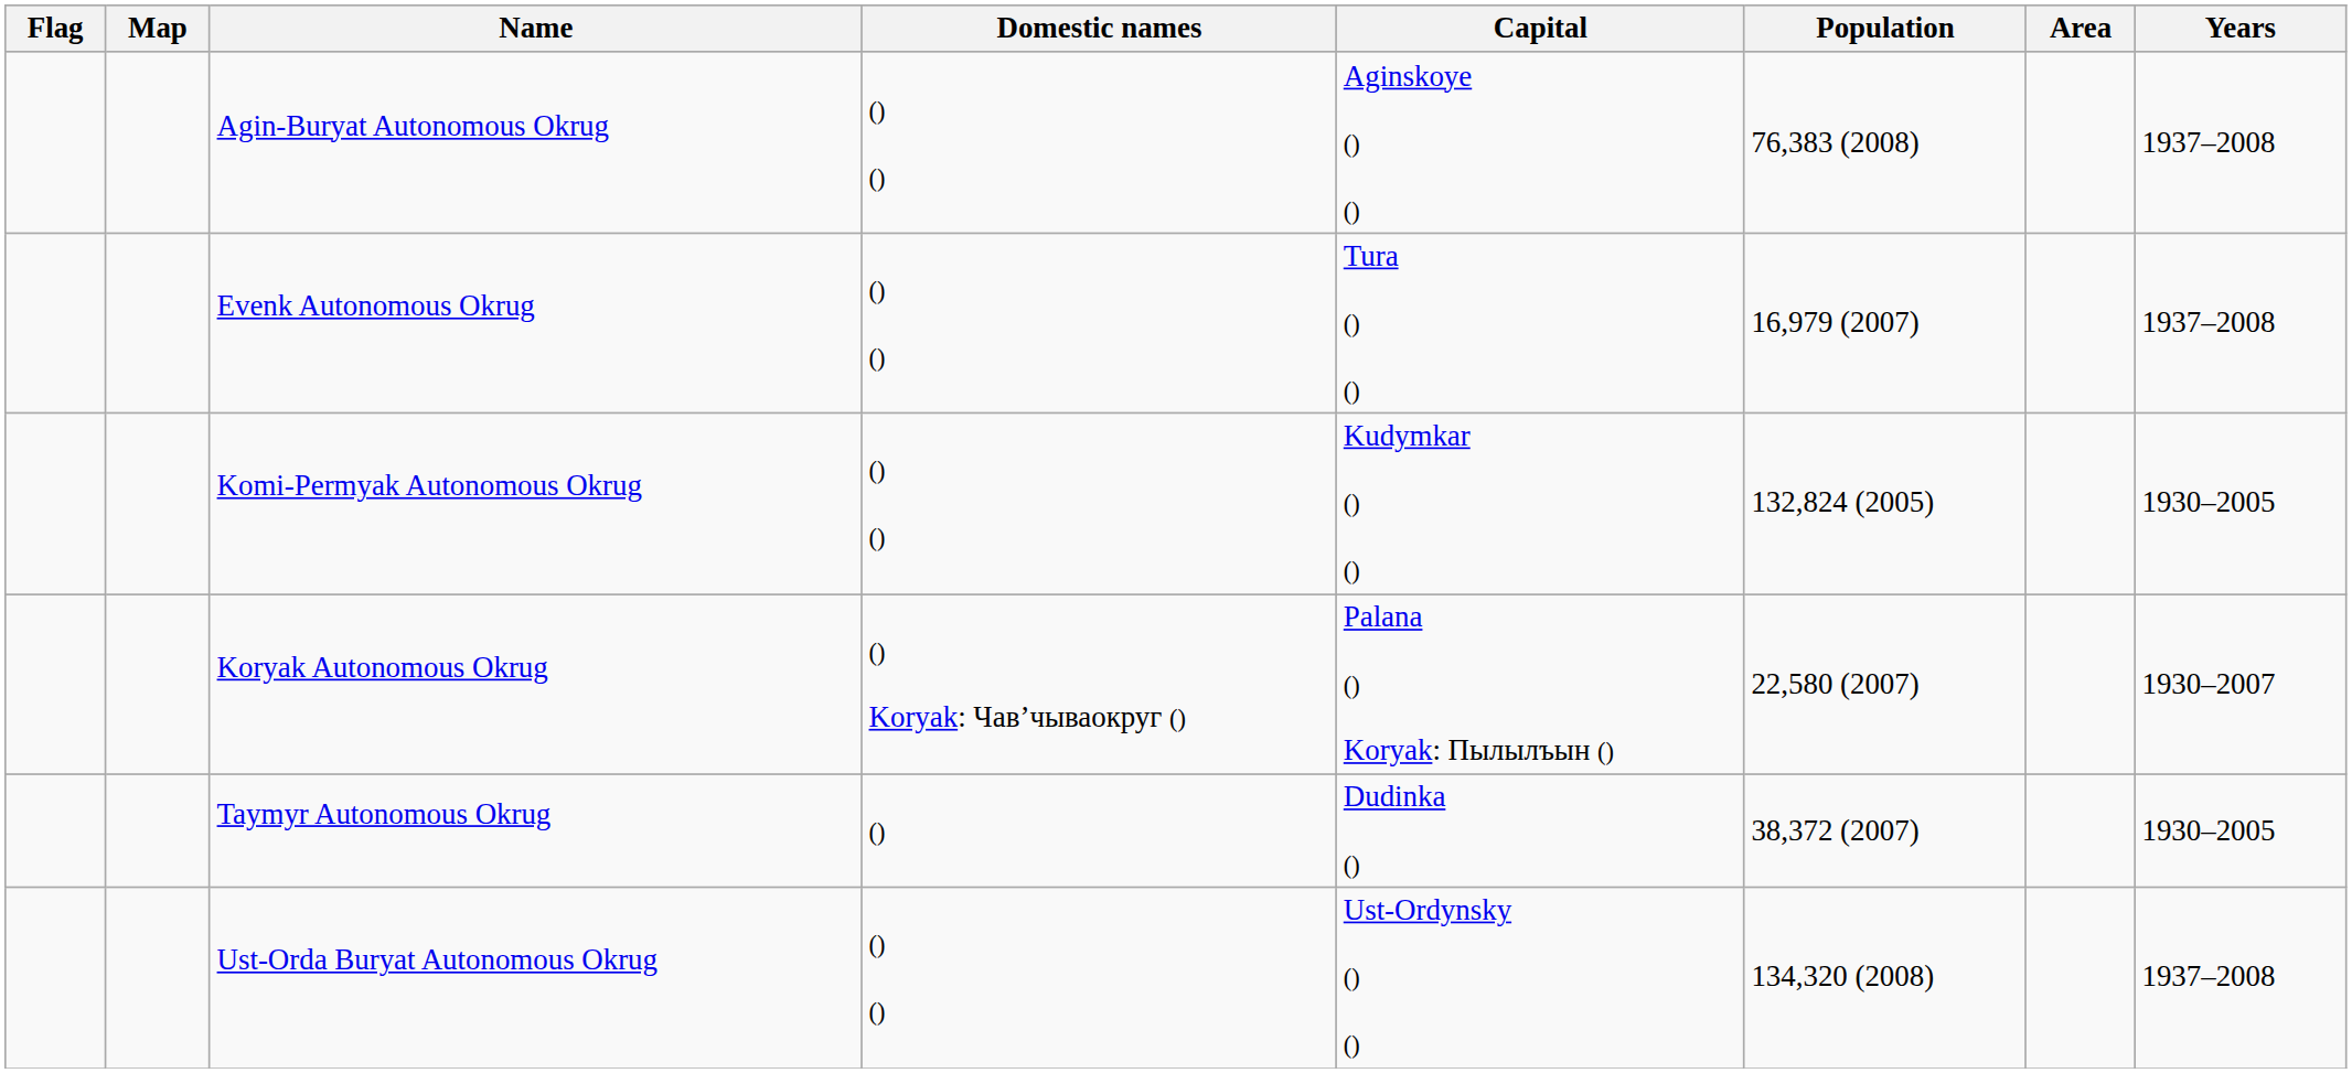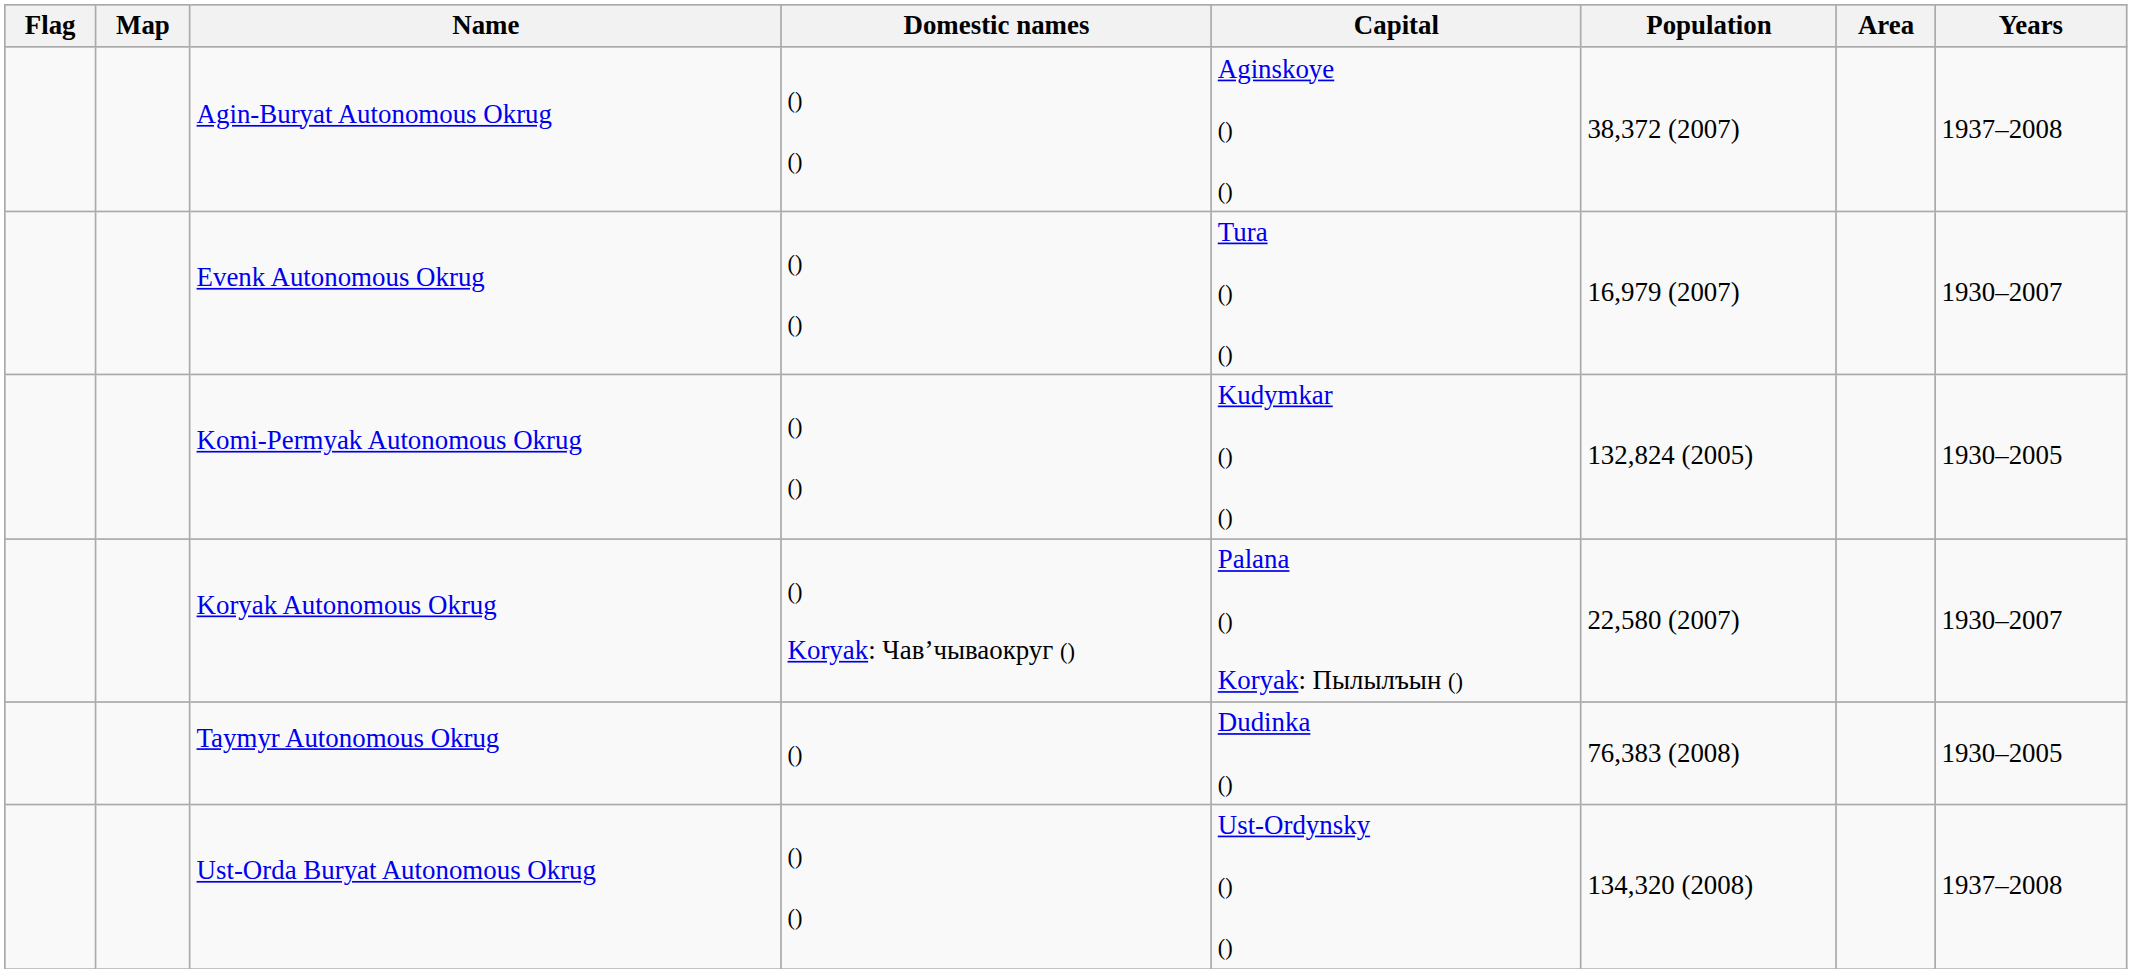Agin-Buryat Autonomous Okrug | Population: 76,383 (2008) -> 38,372 (2007)
Evenk Autonomous Okrug | Years: 1937–2008 -> 1930–2007
Taymyr Autonomous Okrug | Population: 38,372 (2007) -> 76,383 (2008)
